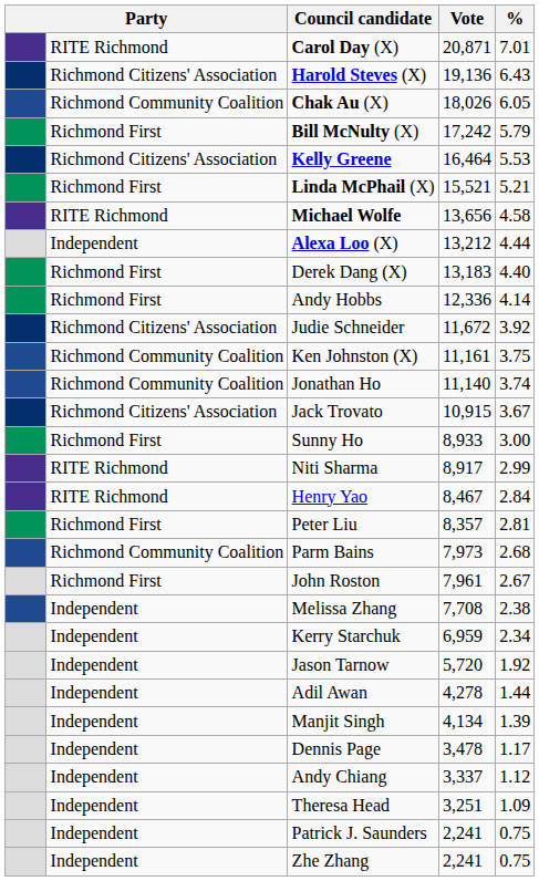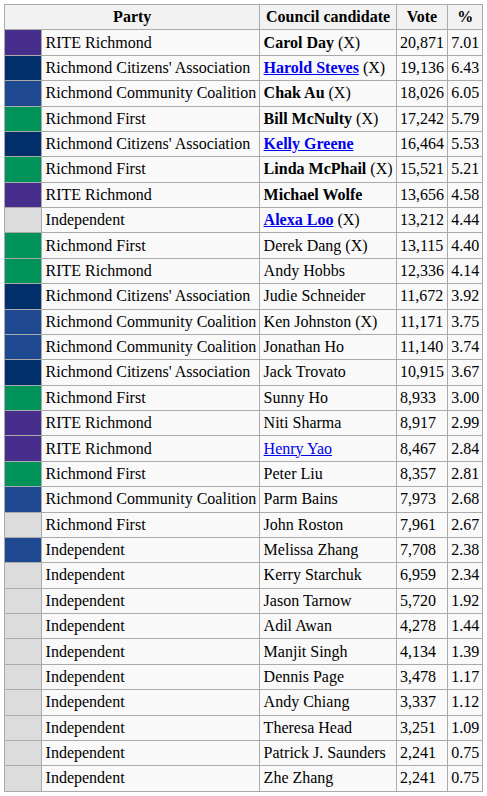Derek Dang (X) | Vote: 13,183 -> 13,115
Andy Hobbs | column 2: Richmond First -> RITE Richmond
Ken Johnston (X) | Vote: 11,161 -> 11,171
